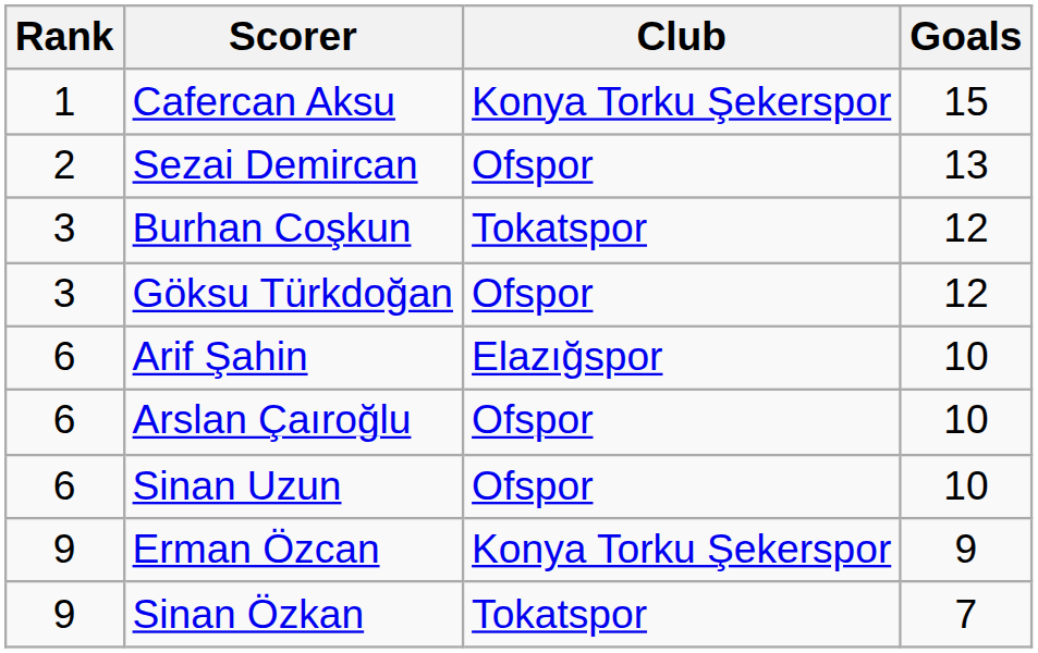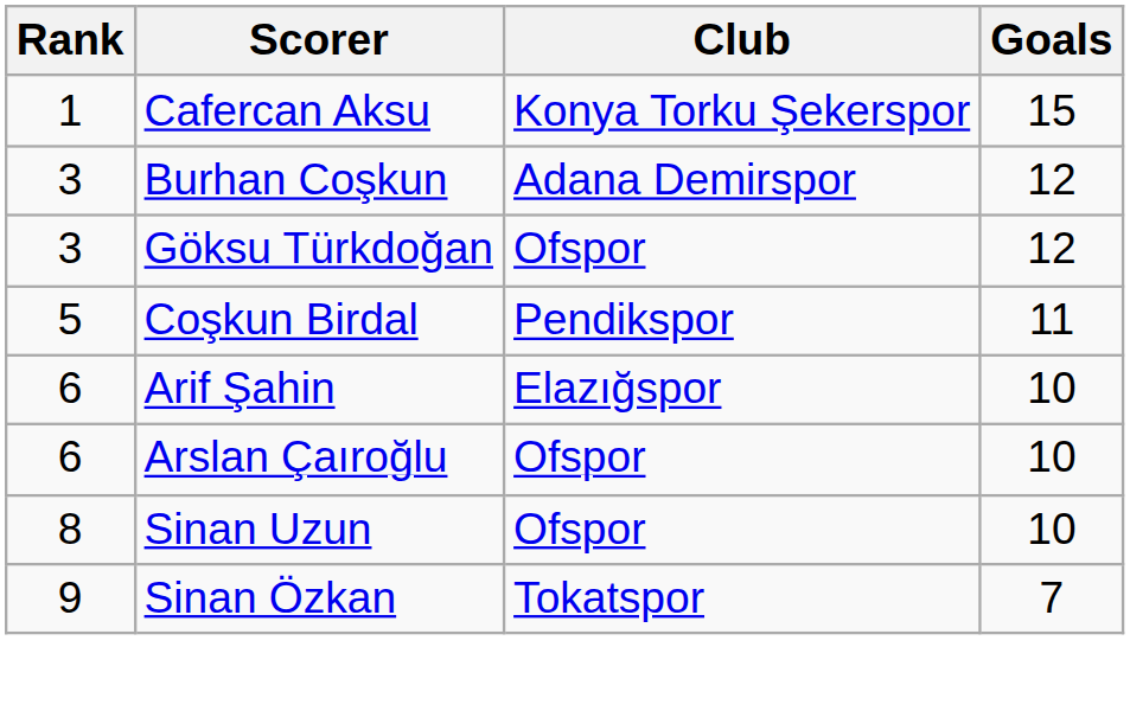- row: 2 | Sezai Demircan | Ofspor | 13
Burhan Coşkun | Club: Tokatspor -> Adana Demirspor
+ row: 5 | Coşkun Birdal | Pendikspor | 11
Sinan Uzun | Rank: 6 -> 8
- row: 9 | Erman Özcan | Konya Torku Şekerspor | 9
